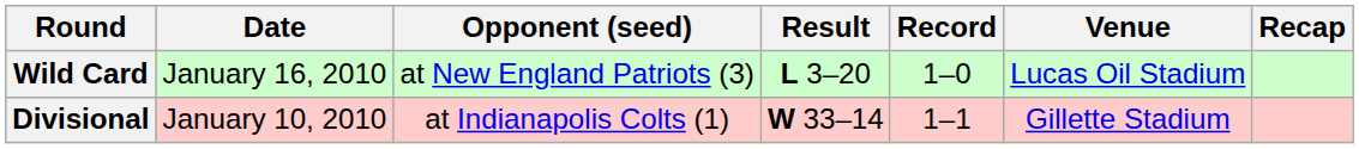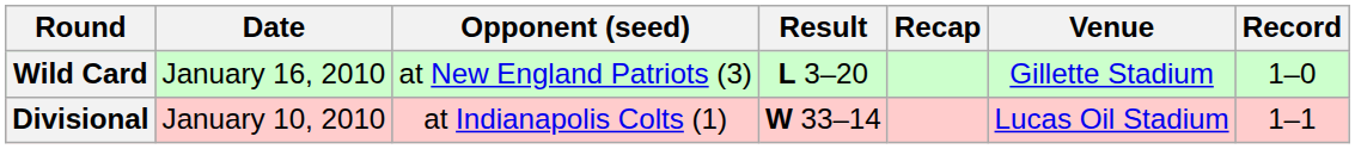columns swapped: Record <-> Recap
Wild Card | Venue: Lucas Oil Stadium -> Gillette Stadium
Divisional | Venue: Gillette Stadium -> Lucas Oil Stadium
